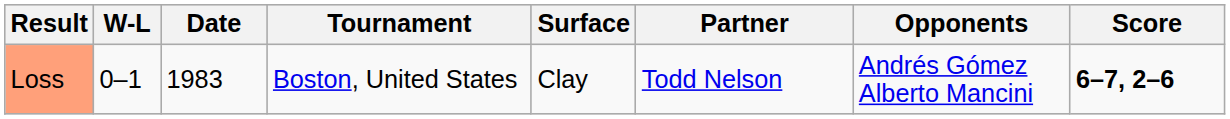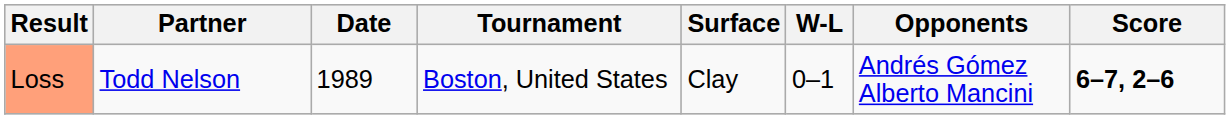columns swapped: W-L <-> Partner
Loss | Date: 1983 -> 1989
